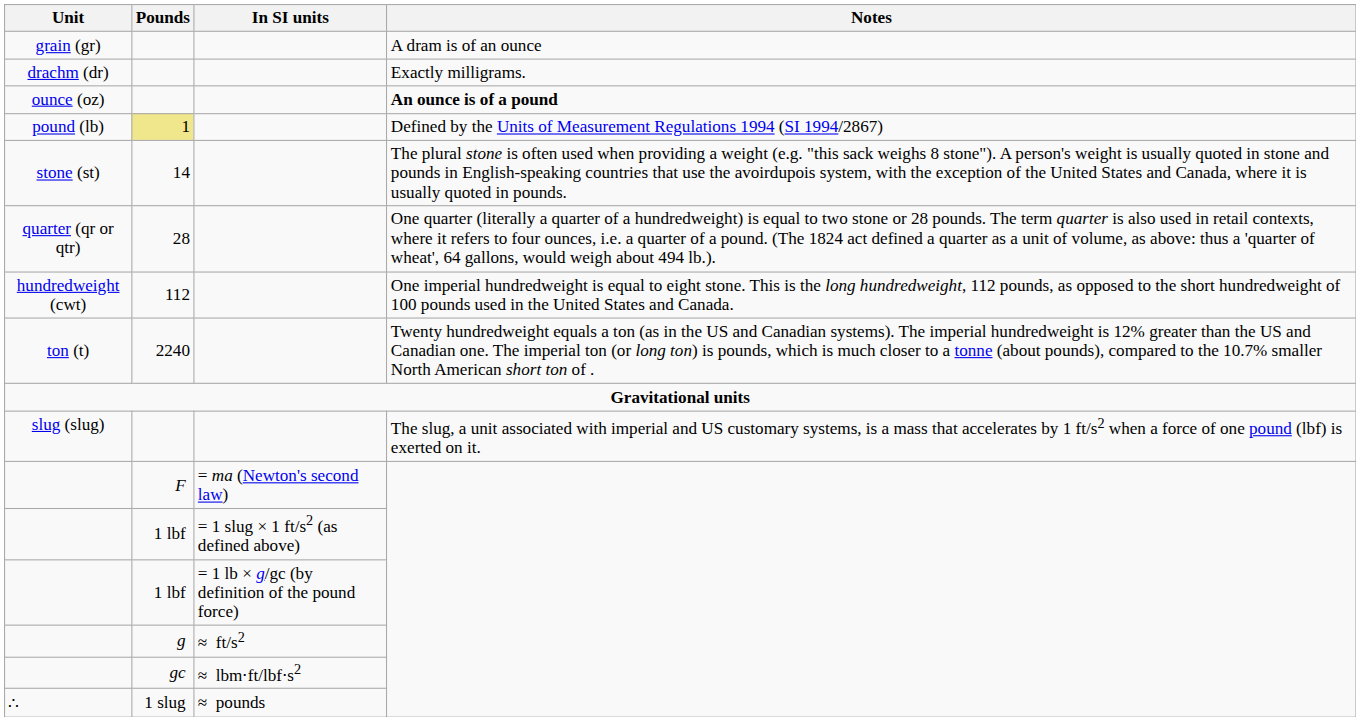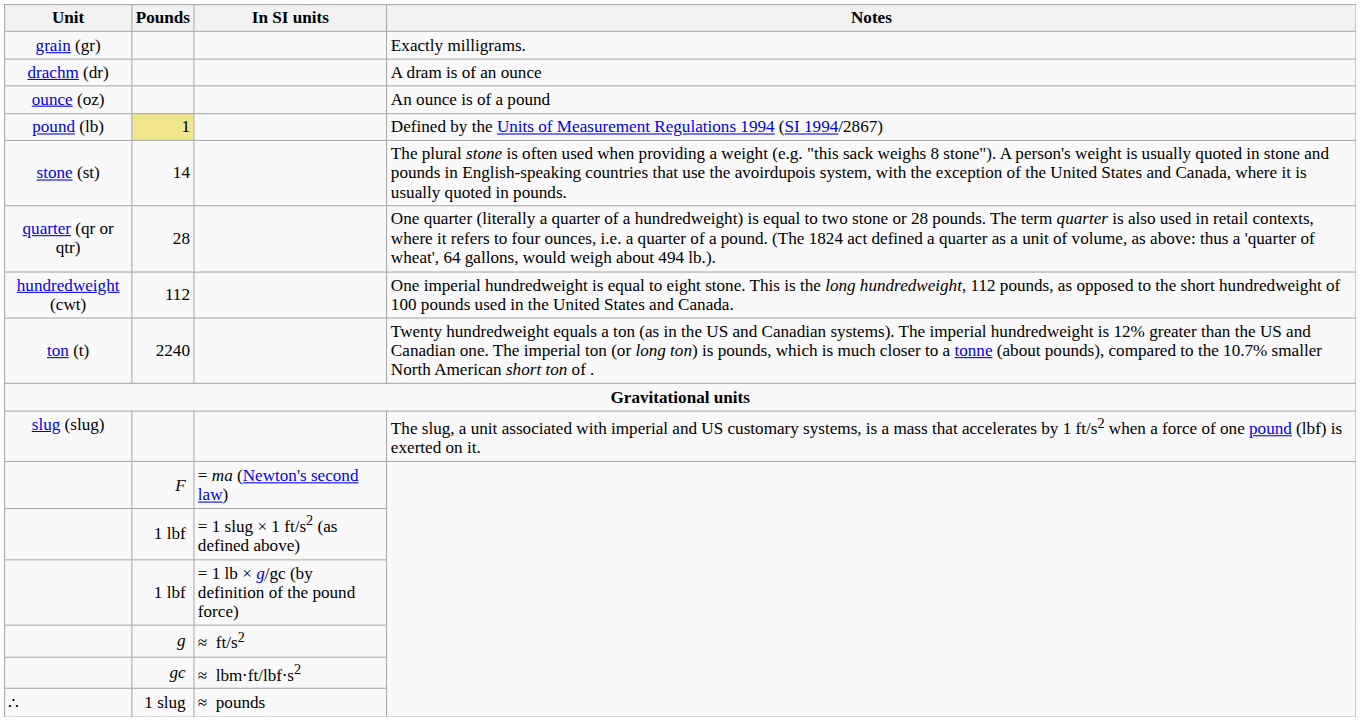grain (gr) | Notes: A dram is of an ounce -> Exactly milligrams.
drachm (dr) | Notes: Exactly milligrams. -> A dram is of an ounce
ounce (oz) | Notes: bold -> normal
